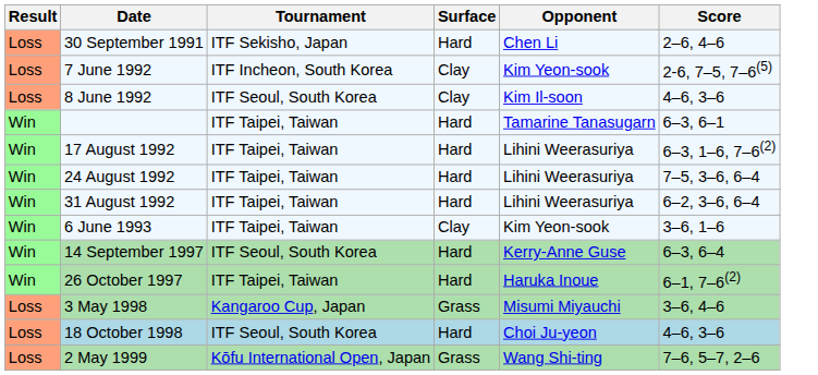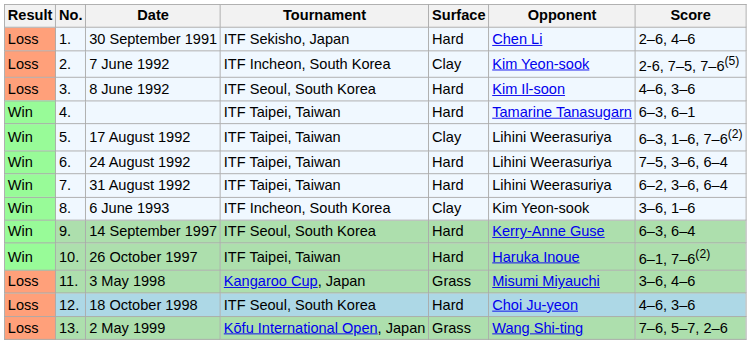+ column: No. | 1. | 2. | 3. | 4. | 5. | 6. | 7. | 8. | 9. | 10. | 11. | 12. | 13.
8 June 1992 | Surface: Clay -> Hard
17 August 1992 | Surface: Hard -> Clay
6 June 1993 | Tournament: ITF Taipei, Taiwan -> ITF Incheon, South Korea
